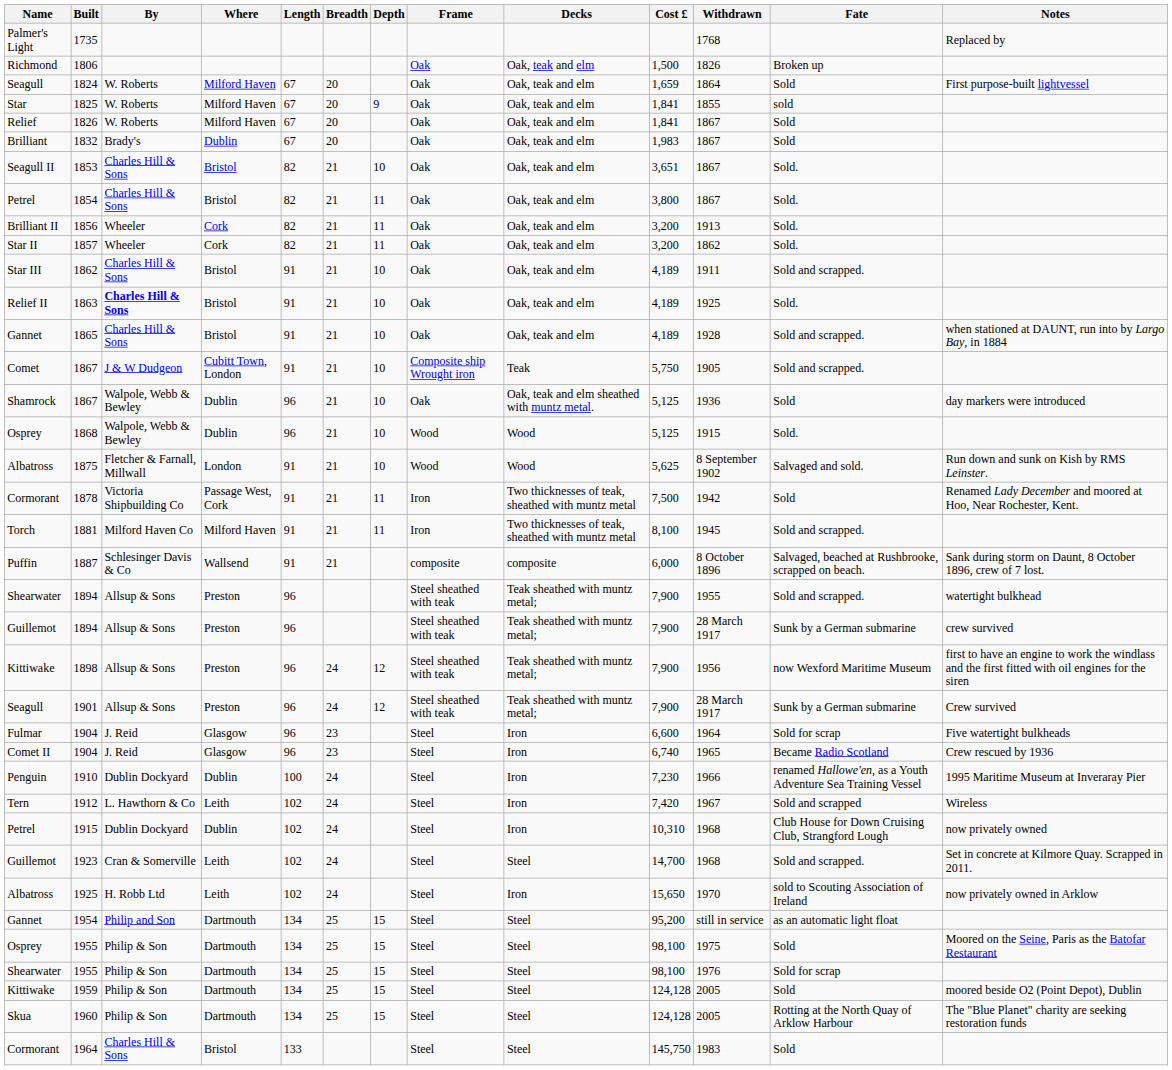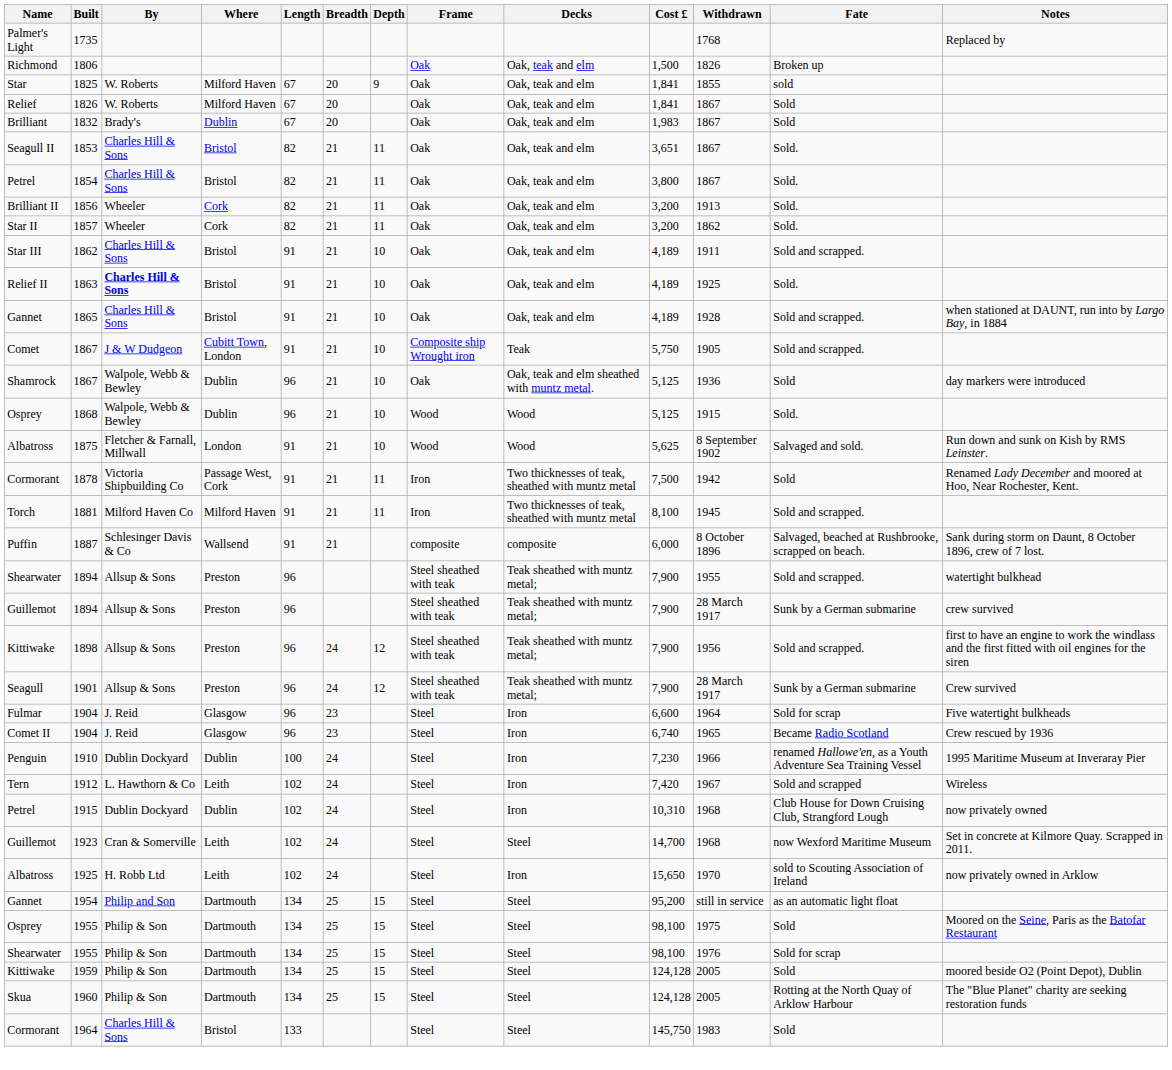- row: Seagull | 1824 | W. Roberts | Milford Haven | 67 | 20 | Oak | Oak, teak and elm | 1,659 | 1864 | Sold | First purpose-built lightvessel
1853 | Depth: 10 -> 11
1898 | Fate: now Wexford Maritime Museum -> Sold and scrapped.
1923 | Fate: Sold and scrapped. -> now Wexford Maritime Museum
